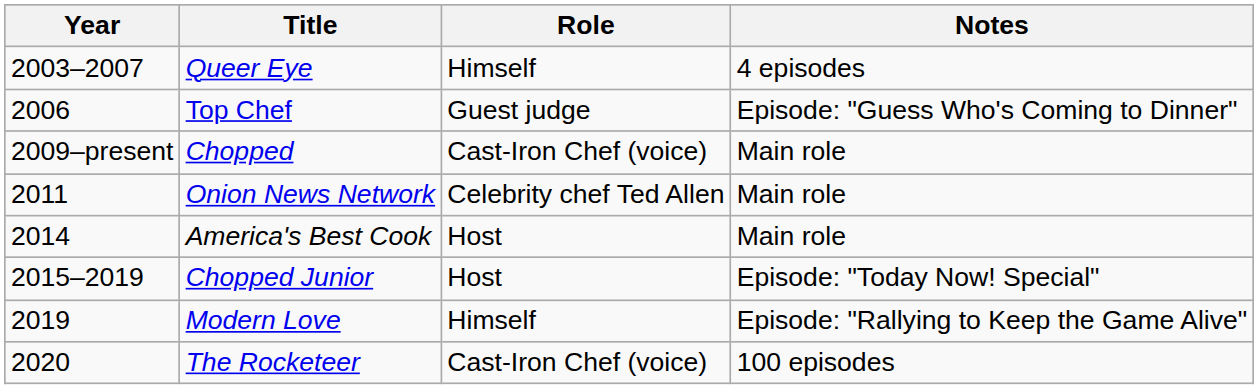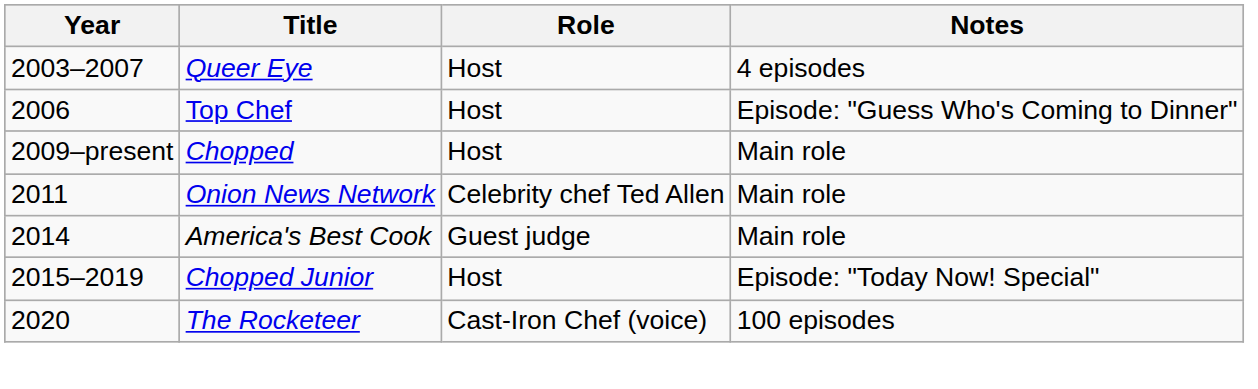Queer Eye | Role: Himself -> Host
Top Chef | Role: Guest judge -> Host
Chopped | Role: Cast-Iron Chef (voice) -> Host
America's Best Cook | Role: Host -> Guest judge
- row: 2019 | Modern Love | Himself | Episode: "Rallying to Keep the Game Alive"
